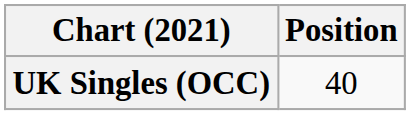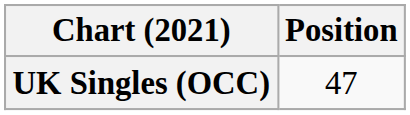UK Singles (OCC) | Position: 40 -> 47
